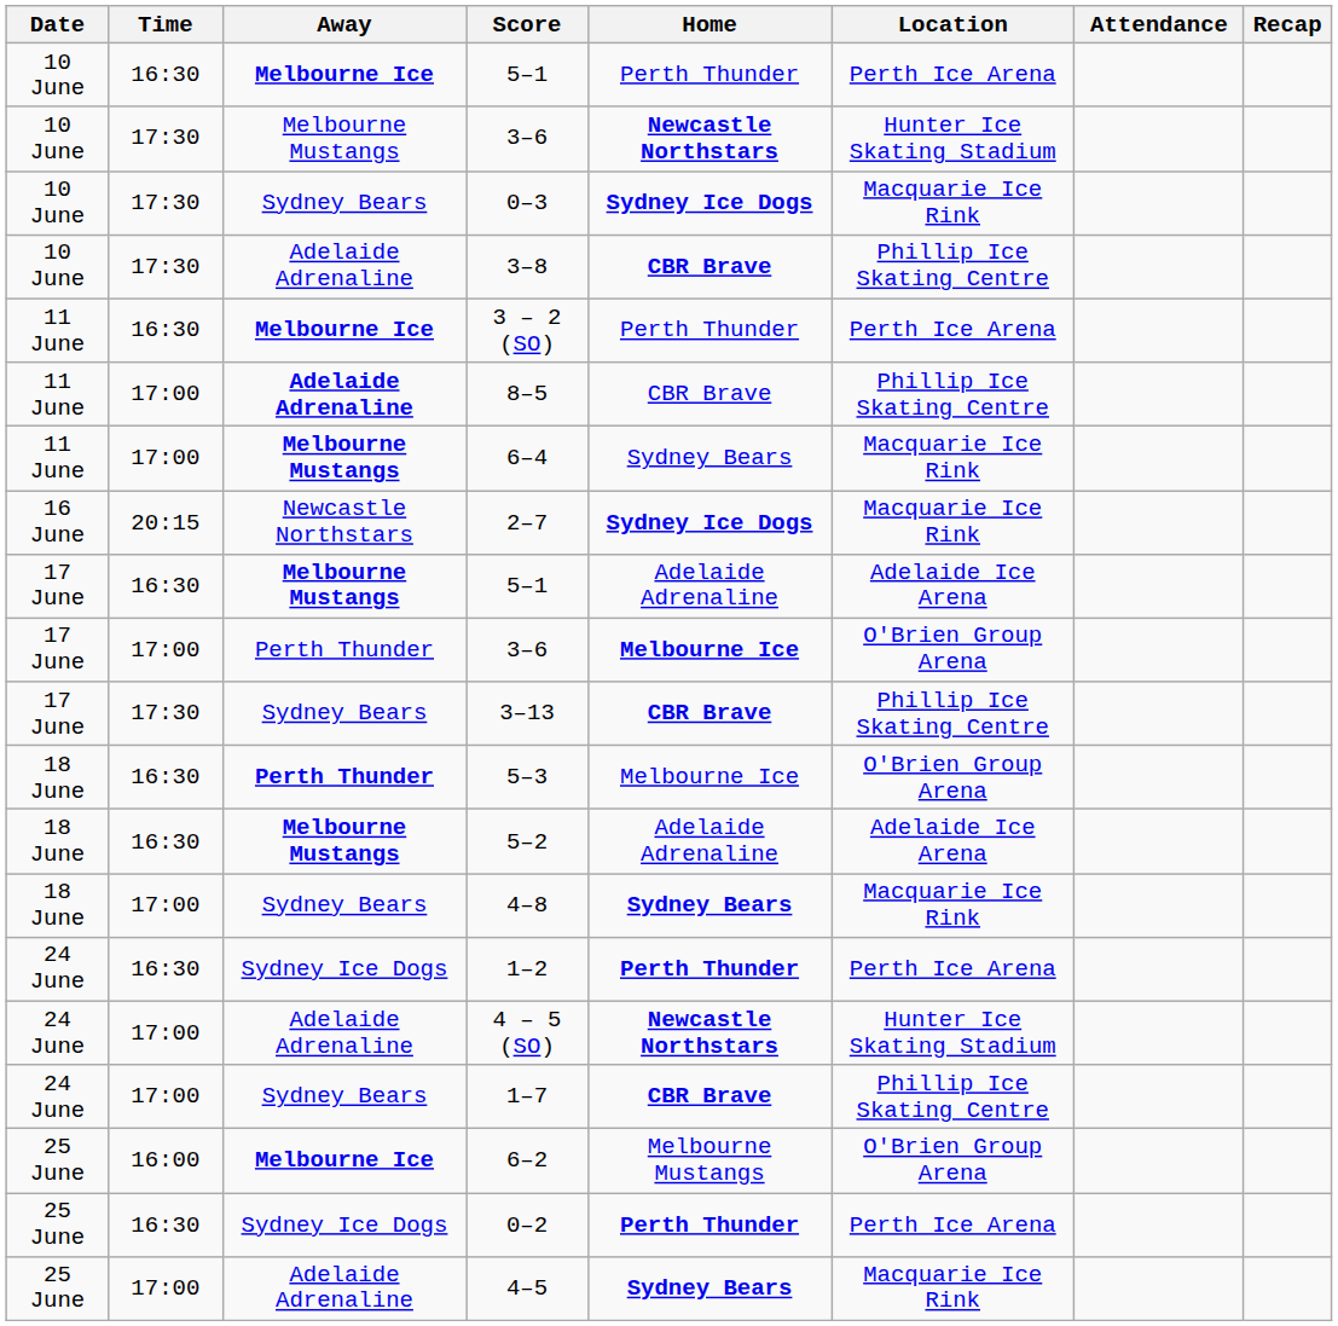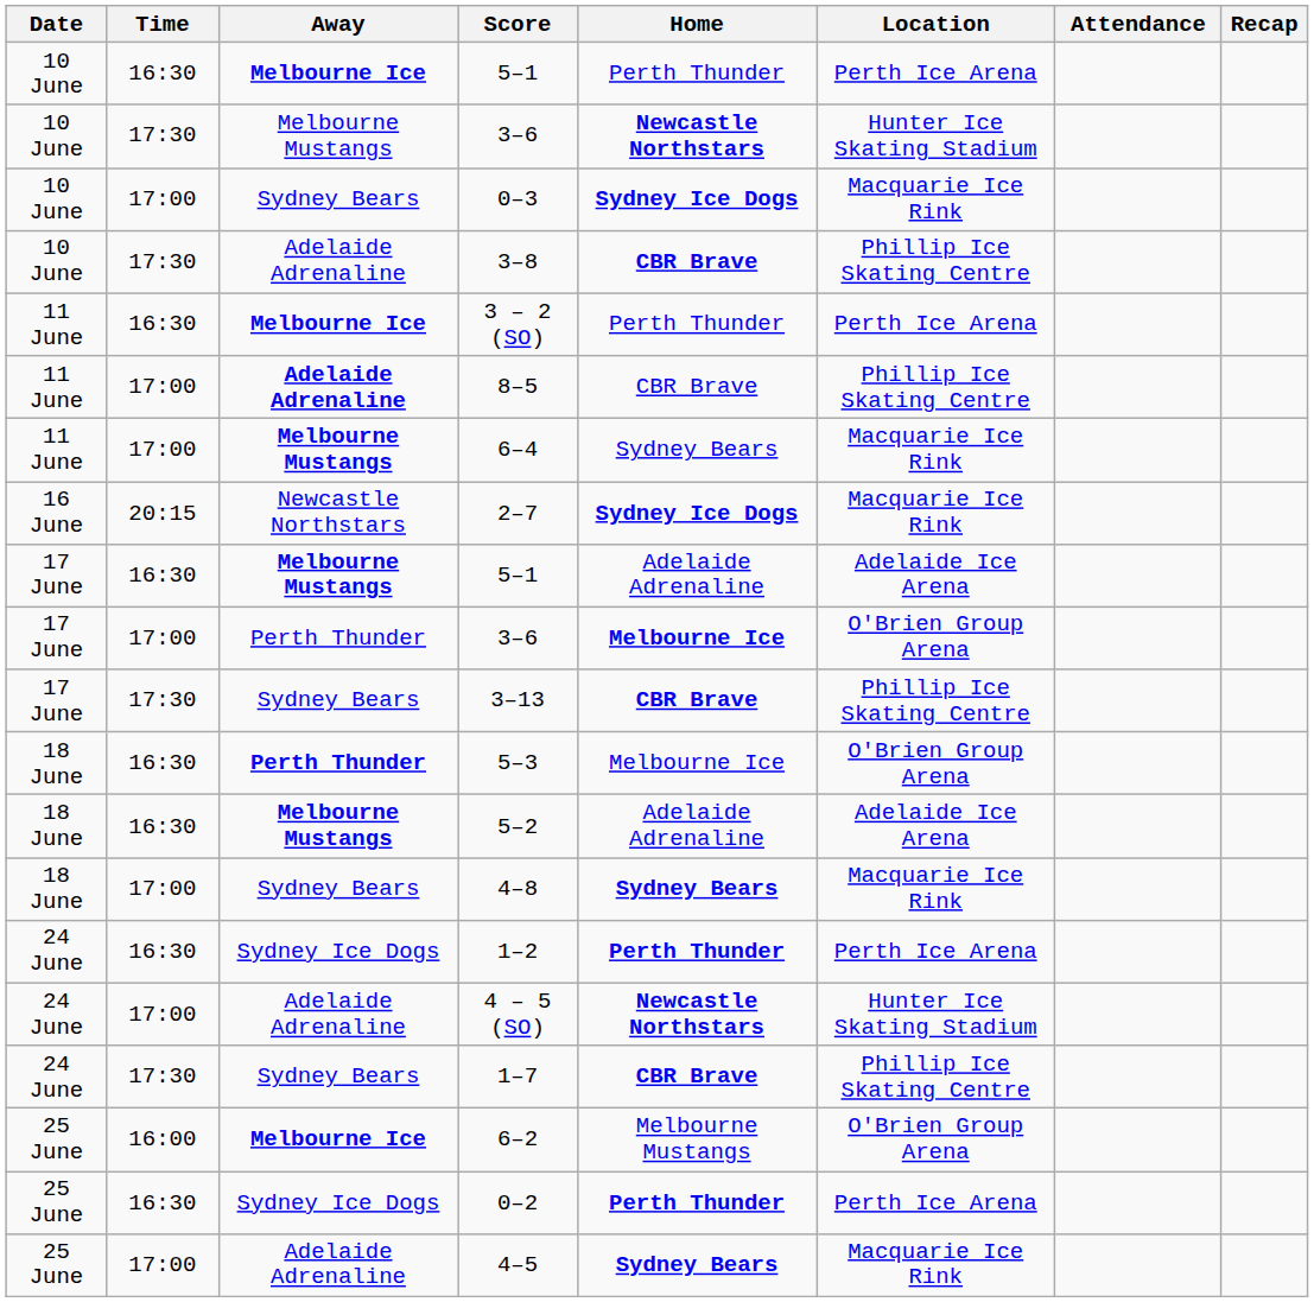0–3 | Time: 17:30 -> 17:00
1–7 | Time: 17:00 -> 17:30
